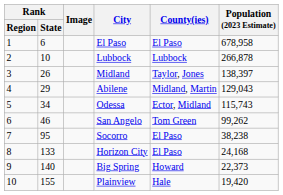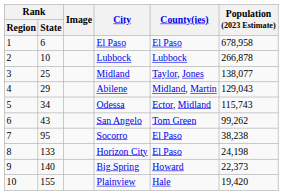Midland | Rank / State: 26 -> 25
Midland | Population (2023 Estimate): 138,397 -> 138,077
San Angelo | Rank / State: 46 -> 43
Horizon City | Population (2023 Estimate): 24,168 -> 24,198
